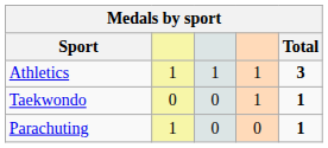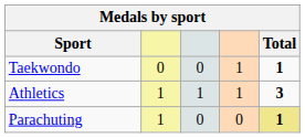rows swapped: Athletics <-> Taekwondo
Parachuting | Total: no background -> khaki background
